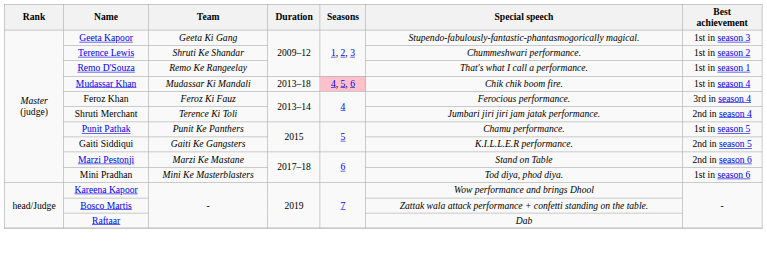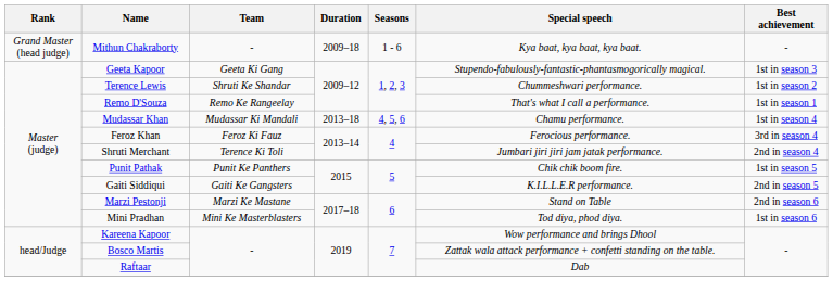+ row: Grand Master (head judge) | Mithun Chakraborty | - | 2009–18 | 1 - 6 | Kya baat, kya baat, kya baat. | -
Mudassar Khan | Seasons: pink background -> no background
Mudassar Khan | Special speech: Chik chik boom fire. -> Chamu performance.
Punit Pathak | Special speech: Chamu performance. -> Chik chik boom fire.
